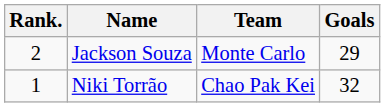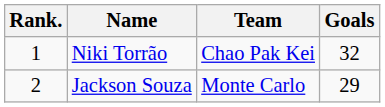rows swapped: Niki Torrão <-> Jackson Souza
